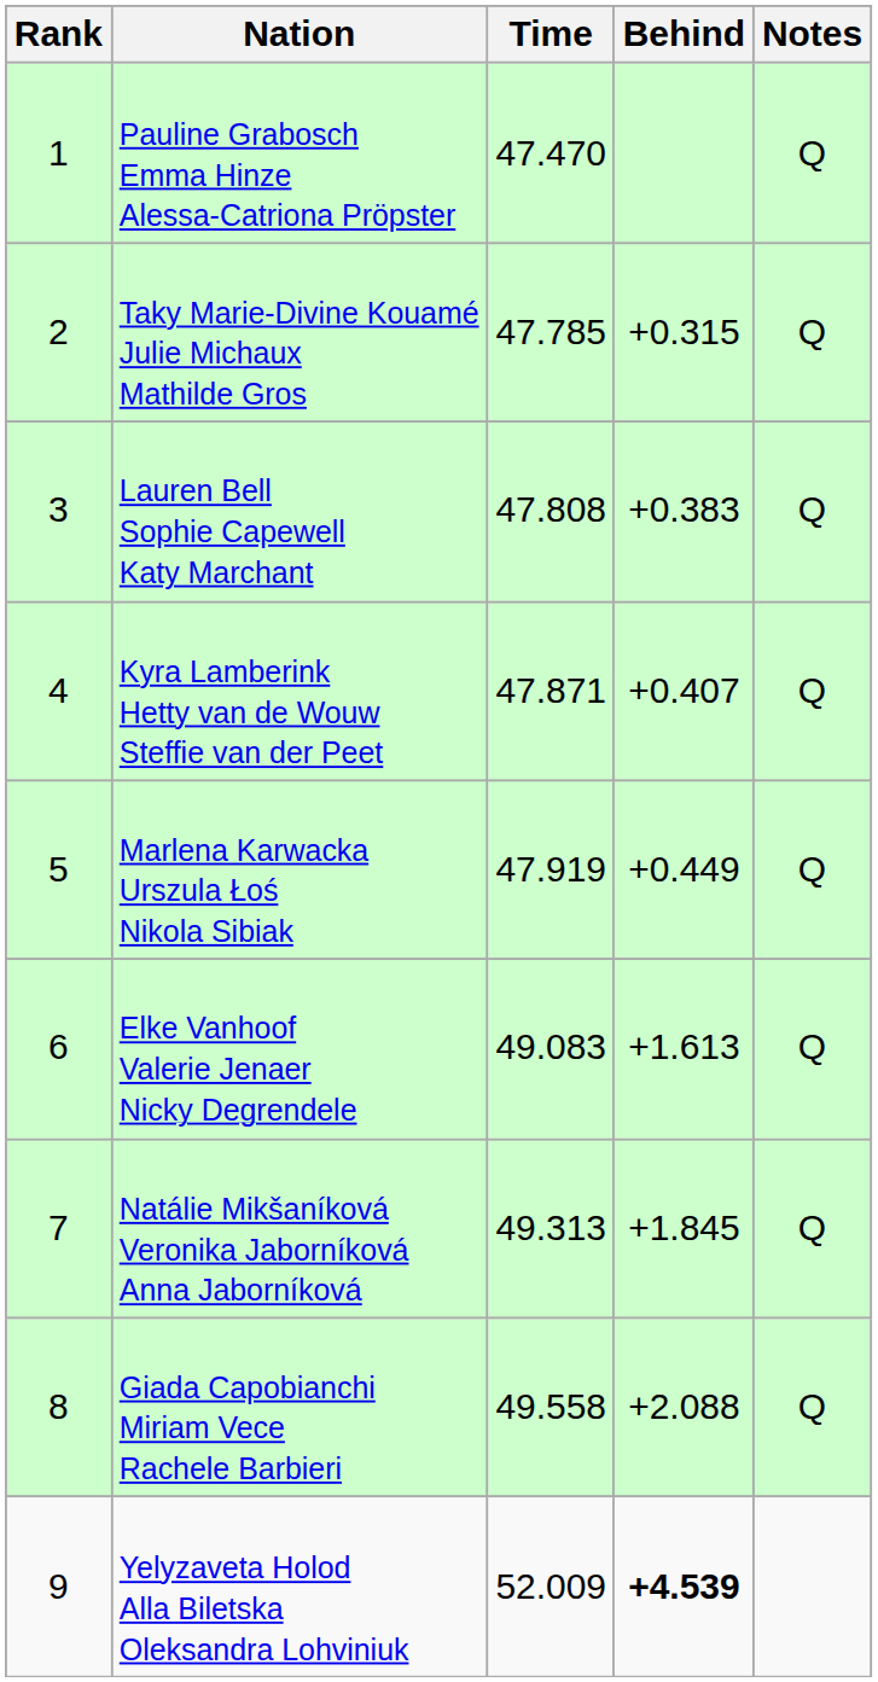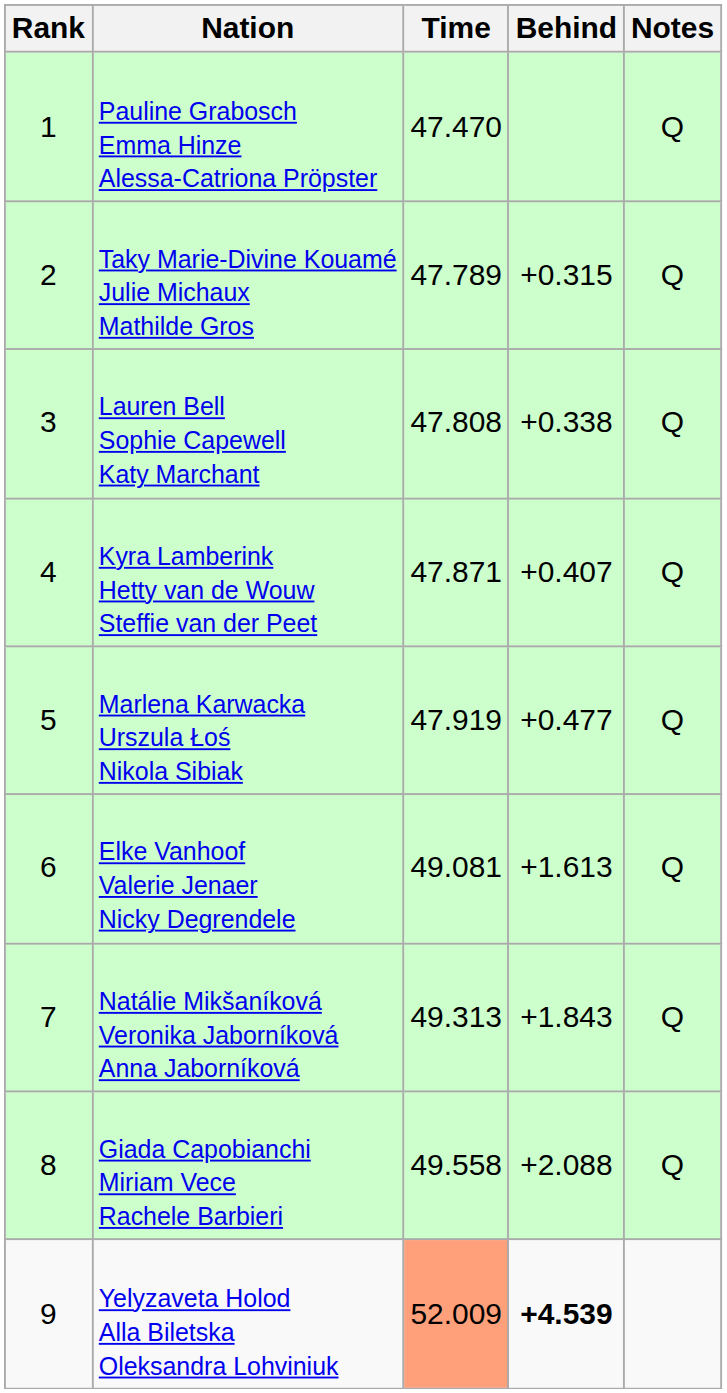Taky Marie-Divine Kouamé Julie Michaux Mathilde Gros | Time: 47.785 -> 47.789
Lauren Bell Sophie Capewell Katy Marchant | Behind: +0.383 -> +0.338
Marlena Karwacka Urszula Łoś Nikola Sibiak | Behind: +0.449 -> +0.477
Elke Vanhoof Valerie Jenaer Nicky Degrendele | Time: 49.083 -> 49.081
Natálie Mikšaníková Veronika Jaborníková Anna Jaborníková | Behind: +1.845 -> +1.843
Yelyzaveta Holod Alla Biletska Oleksandra Lohviniuk | Time: no background -> lightsalmon background
